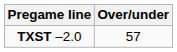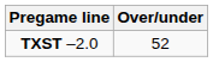TXST –2.0 | Over/under: 57 -> 52
